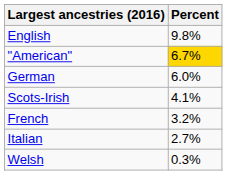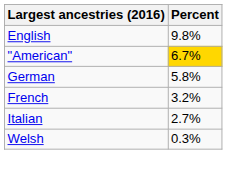German | Percent: 6.0% -> 5.8%
- row: Scots-Irish | 4.1%
